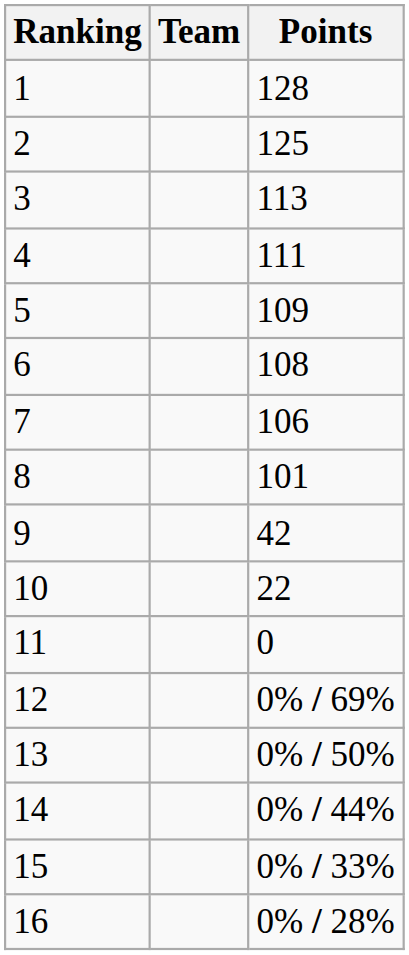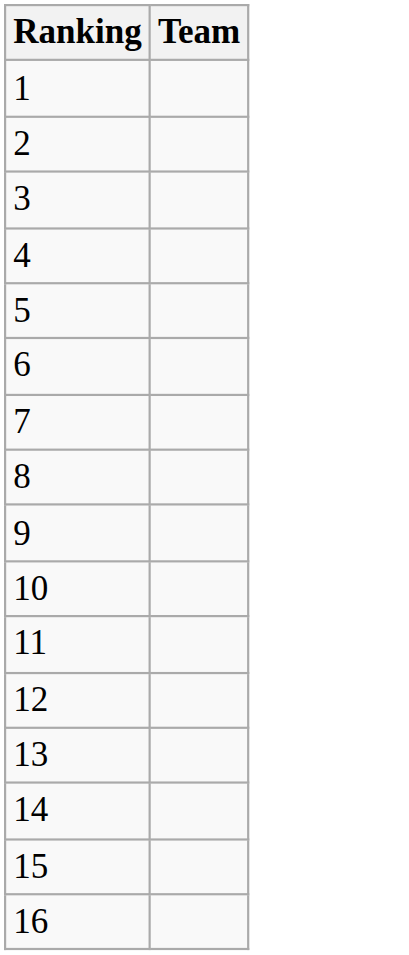- column: Points | 128 | 125 | 113 | 111 | 109 | 108 | 106 | 101 | 42 | 22 | 0 | 0% / 69% | 0% / 50% | 0% / 44% | 0% / 33% | 0% / 28%
